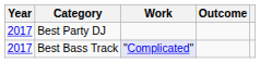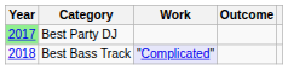Best Party DJ | Year: no background -> lightgreen background
Best Bass Track | Year: 2017 -> 2018
